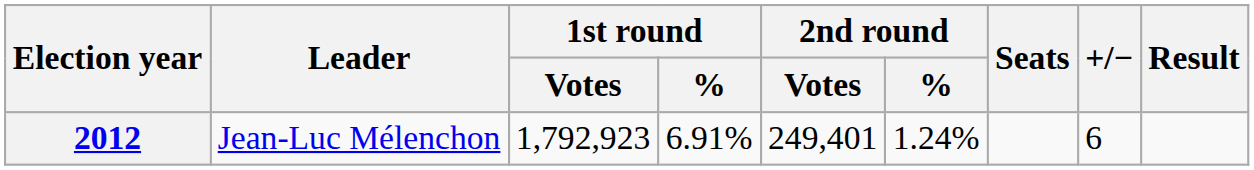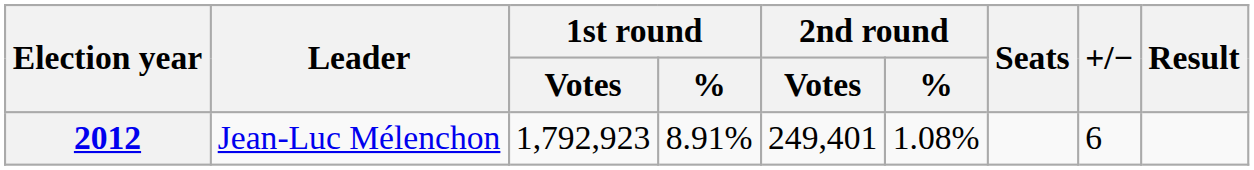2012 | 1st round / %: 6.91% -> 8.91%
2012 | 2nd round / %: 1.24% -> 1.08%
